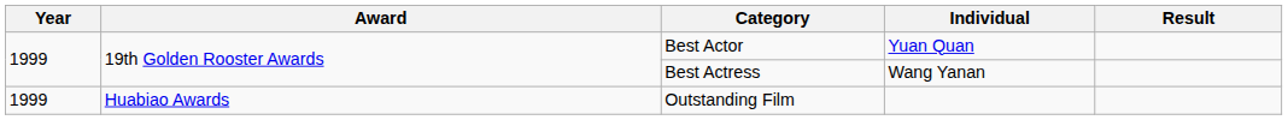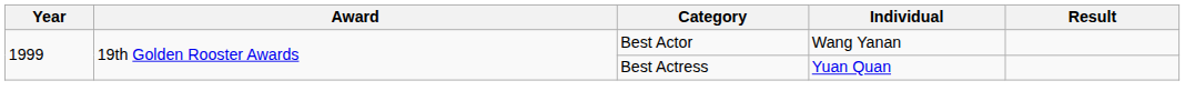Best Actor | Individual: Yuan Quan -> Wang Yanan
Best Actress | Individual: Wang Yanan -> Yuan Quan
- row: 1999 | Huabiao Awards | Outstanding Film
